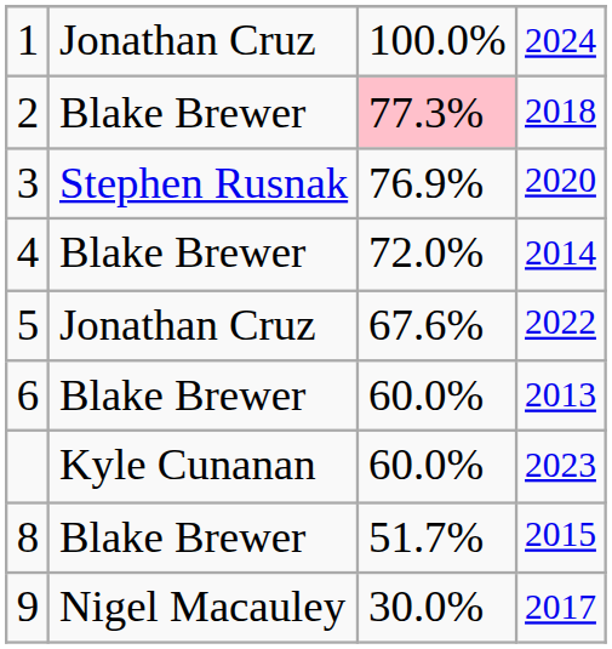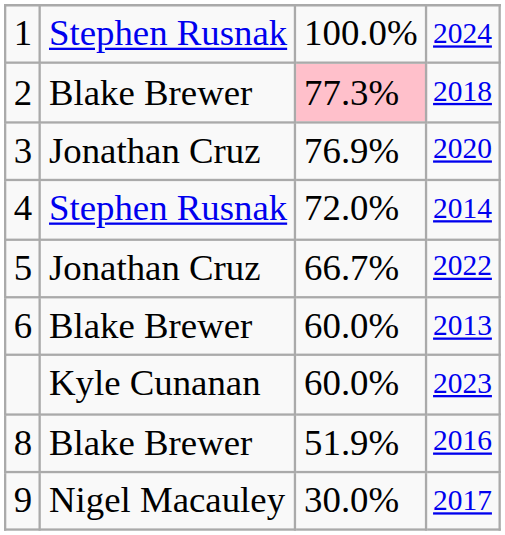1 | column 2: Jonathan Cruz -> Stephen Rusnak
3 | column 2: Stephen Rusnak -> Jonathan Cruz
4 | column 2: Blake Brewer -> Stephen Rusnak
5 | column 3: 67.6% -> 66.7%
8 | column 3: 51.7% -> 51.9%
8 | column 4: 2015 -> 2016
